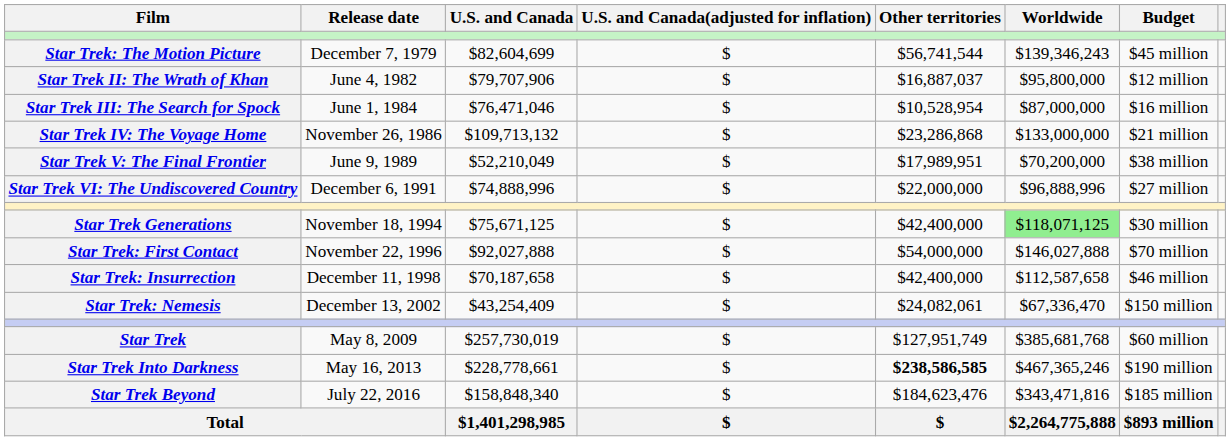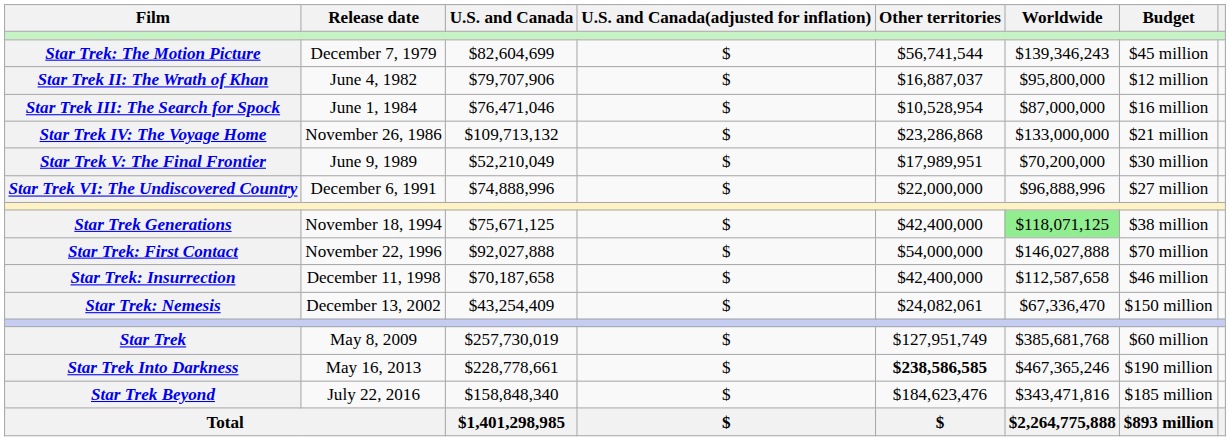Star Trek V: The Final Frontier | Budget: $38 million -> $30 million
Star Trek Generations | Budget: $30 million -> $38 million
